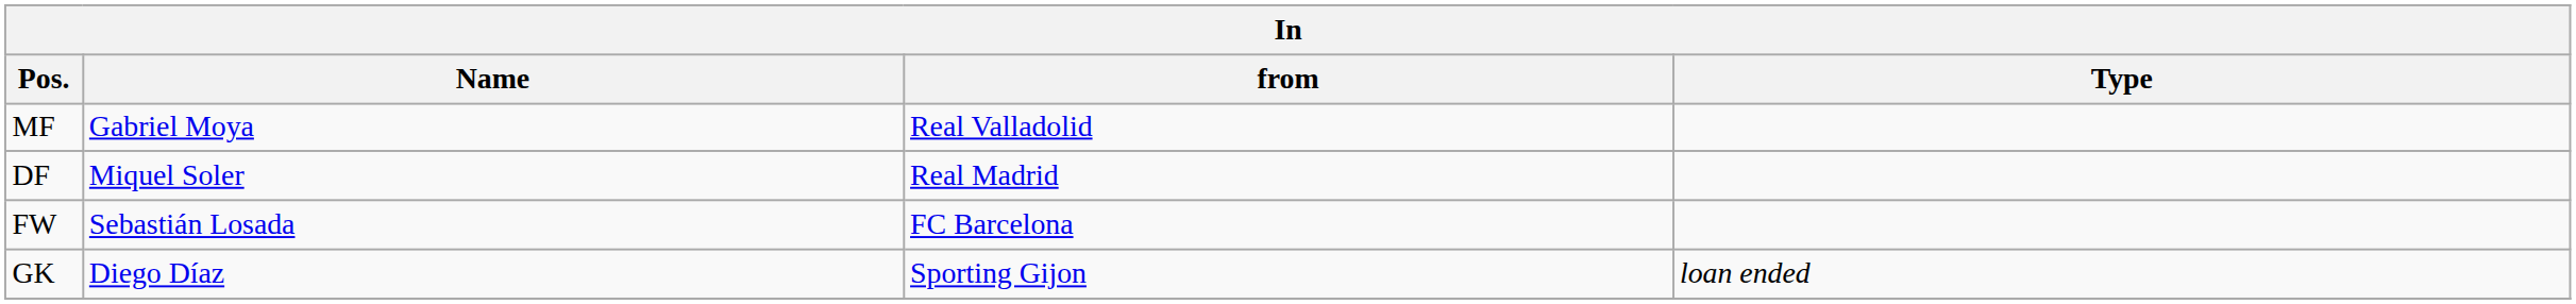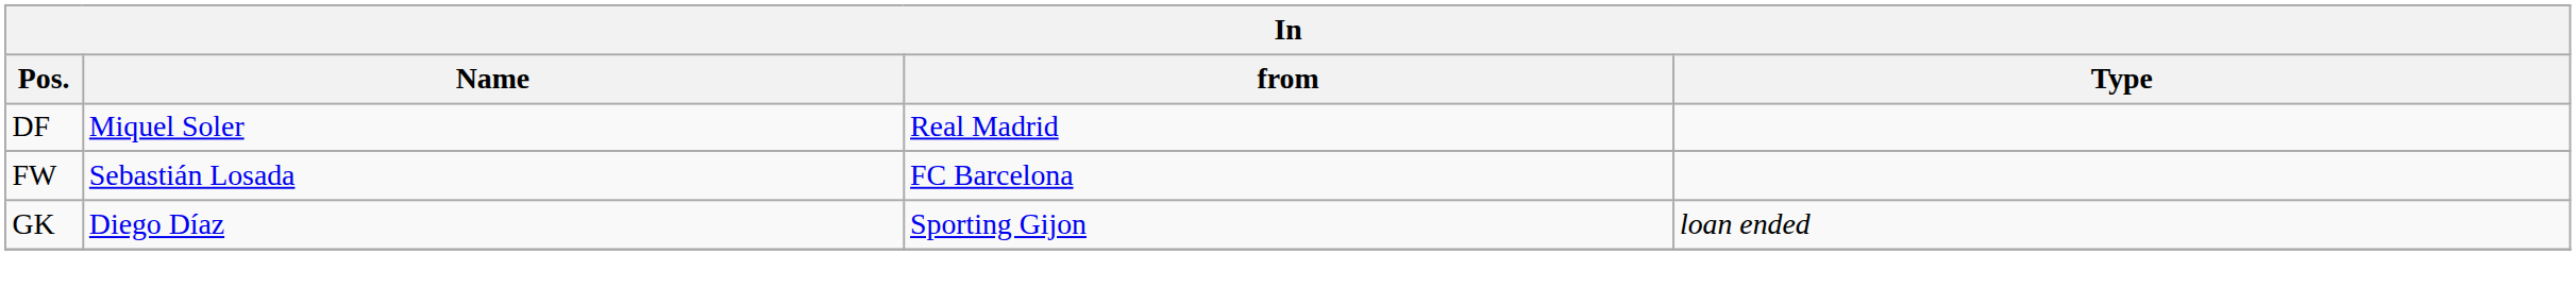- row: MF | Gabriel Moya | Real Valladolid
